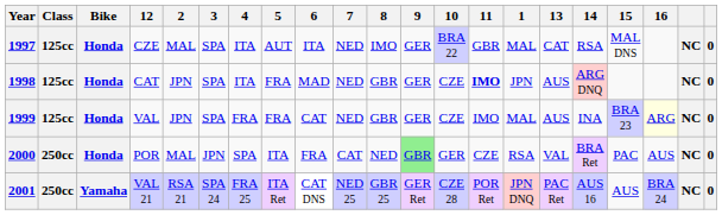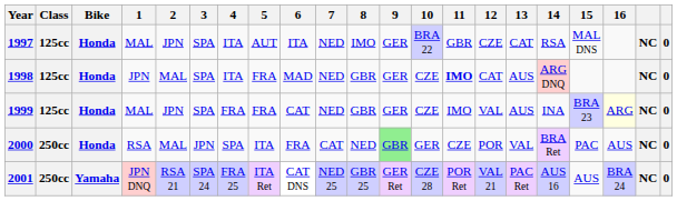columns swapped: 1 <-> 12
1997 | 2: MAL -> JPN
1998 | 2: JPN -> MAL
